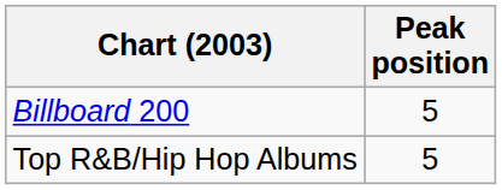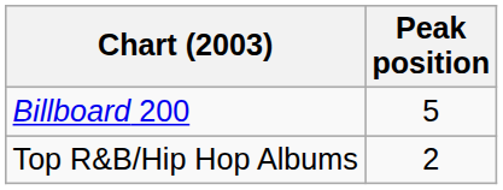Top R&B/Hip Hop Albums | Peak position: 5 -> 2
